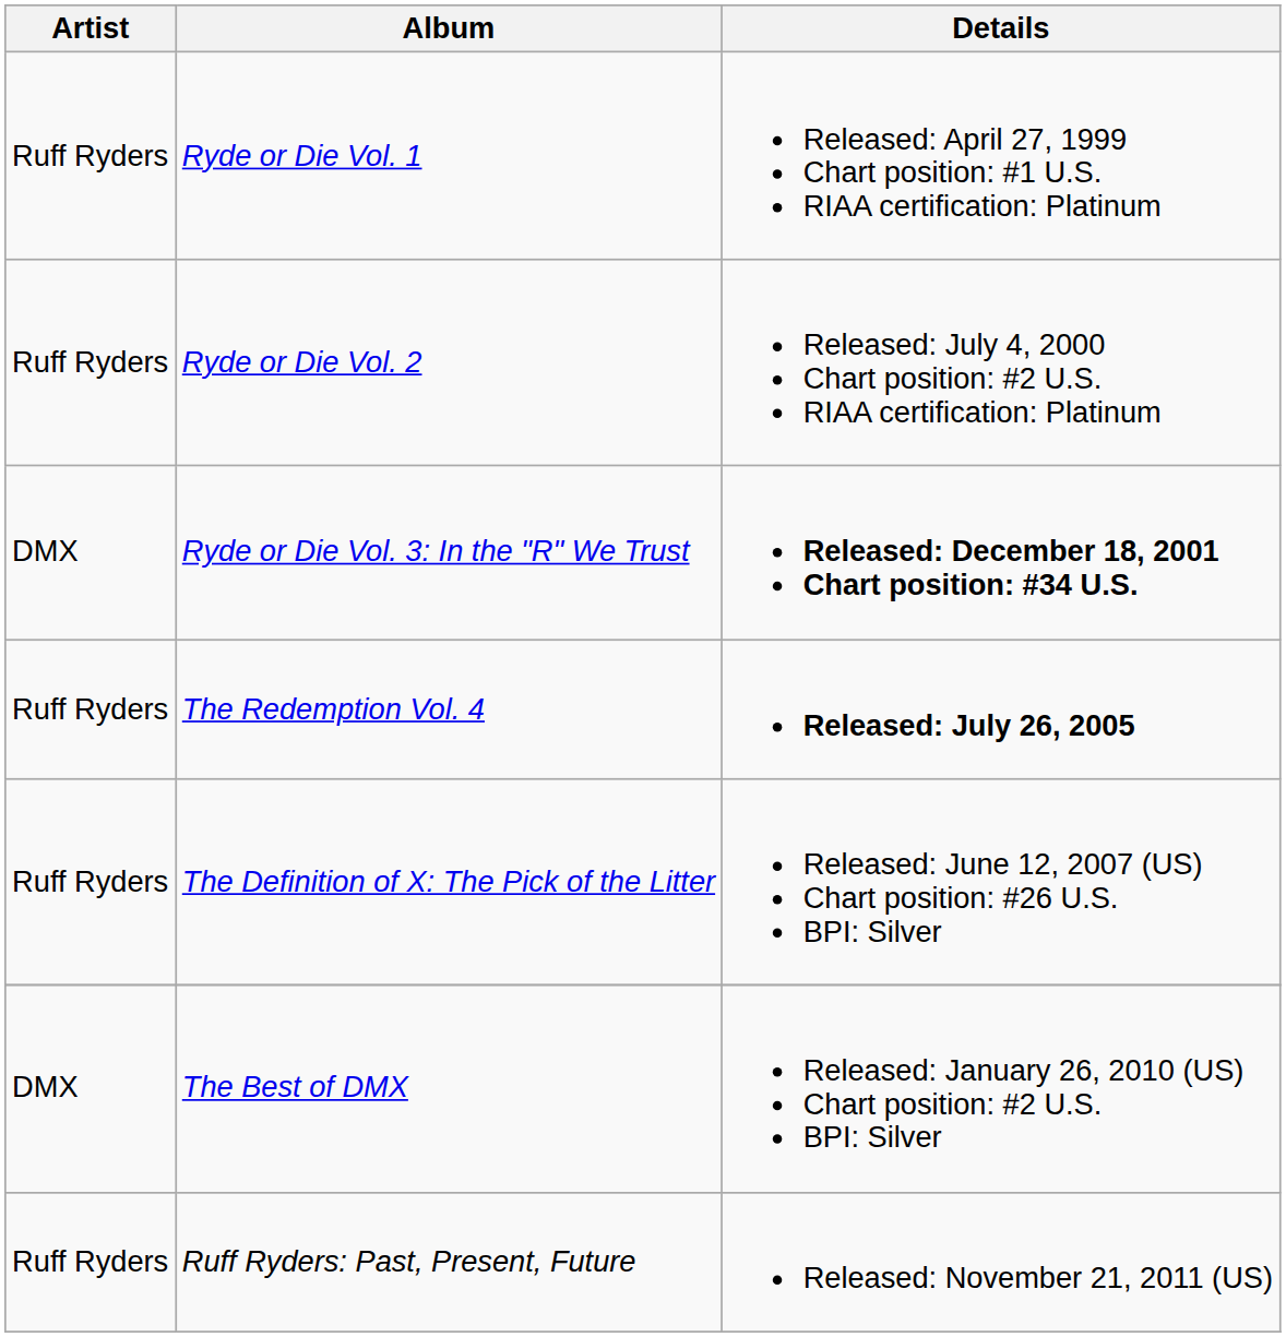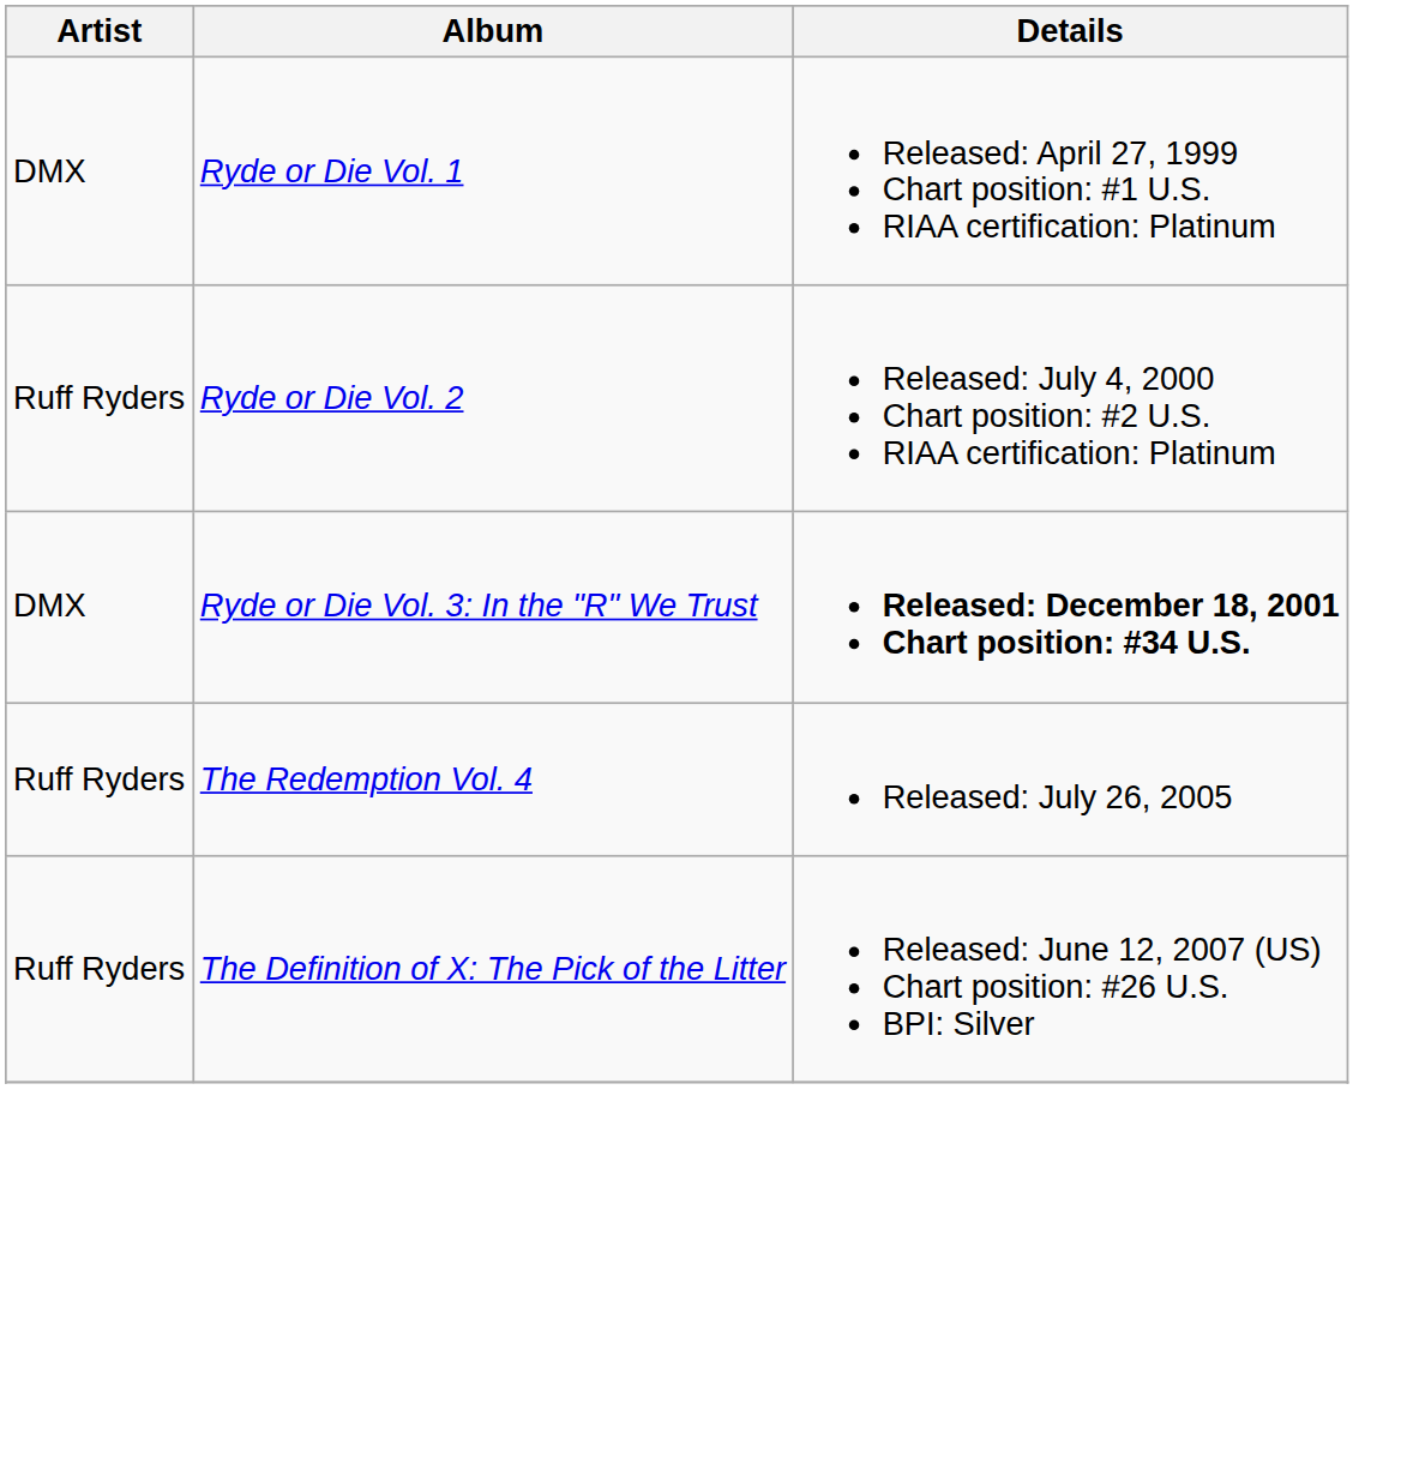Ryde or Die Vol. 1 | Artist: Ruff Ryders -> DMX
The Redemption Vol. 4 | Details: bold -> normal
- row: DMX | The Best of DMX | Released: January 26, 2010 (US) Chart position: #2 U.S. BPI: Silver
- row: Ruff Ryders | Ruff Ryders: Past, Present, Future | Released: November 21, 2011 (US)
